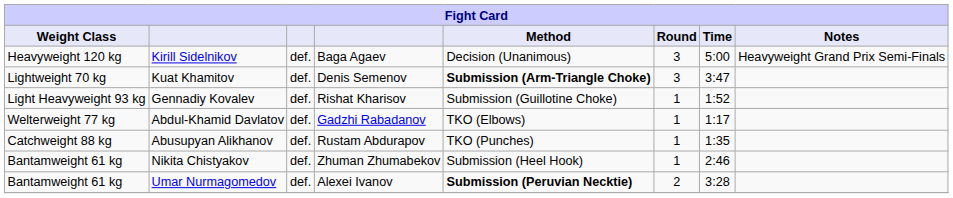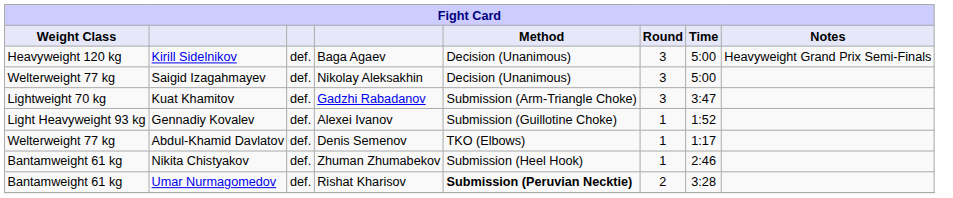+ row: Welterweight 77 kg | Saigid Izagahmayev | def. | Nikolay Aleksakhin | Decision (Unanimous) | 3 | 5:00
Kuat Khamitov | column 4: Denis Semenov -> Gadzhi Rabadanov
Kuat Khamitov | Method: bold -> normal
Gennadiy Kovalev | column 4: Rishat Kharisov -> Alexei Ivanov
Abdul-Khamid Davlatov | column 4: Gadzhi Rabadanov -> Denis Semenov
- row: Catchweight 88 kg | Abusupyan Alikhanov | def. | Rustam Abdurapov | TKO (Punches) | 1 | 1:35
Umar Nurmagomedov | column 4: Alexei Ivanov -> Rishat Kharisov
